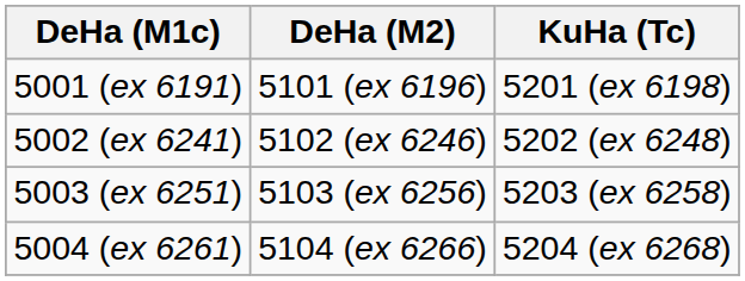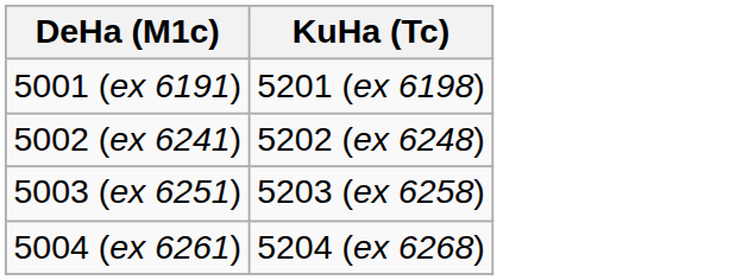- column: DeHa (M2) | 5101 (ex 6196) | 5102 (ex 6246) | 5103 (ex 6256) | 5104 (ex 6266)
